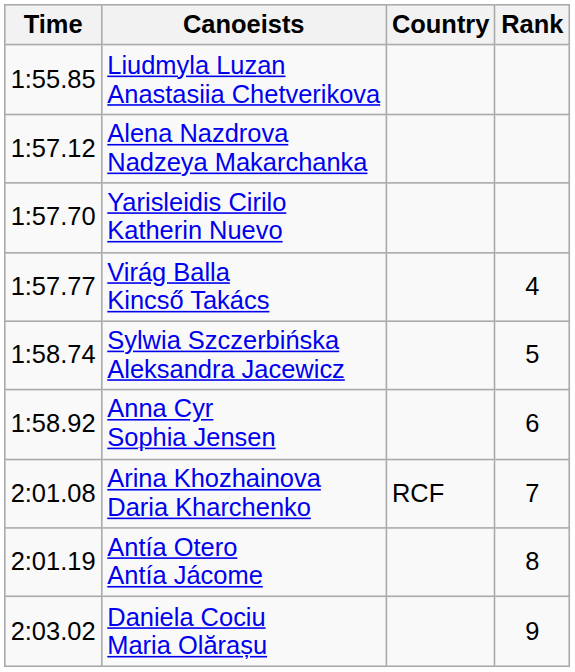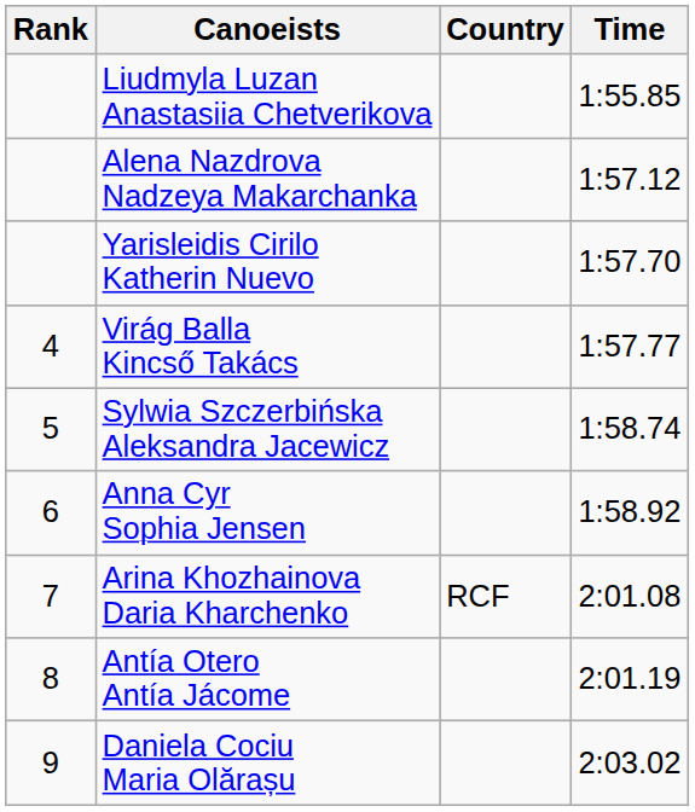columns swapped: Rank <-> Time
